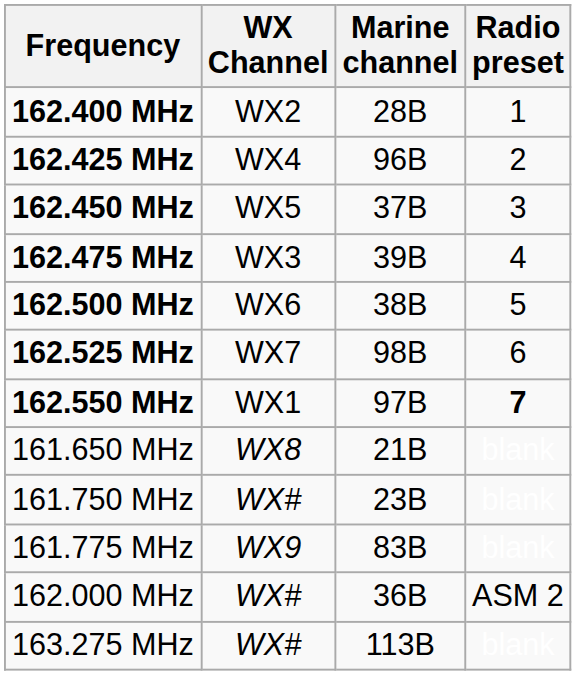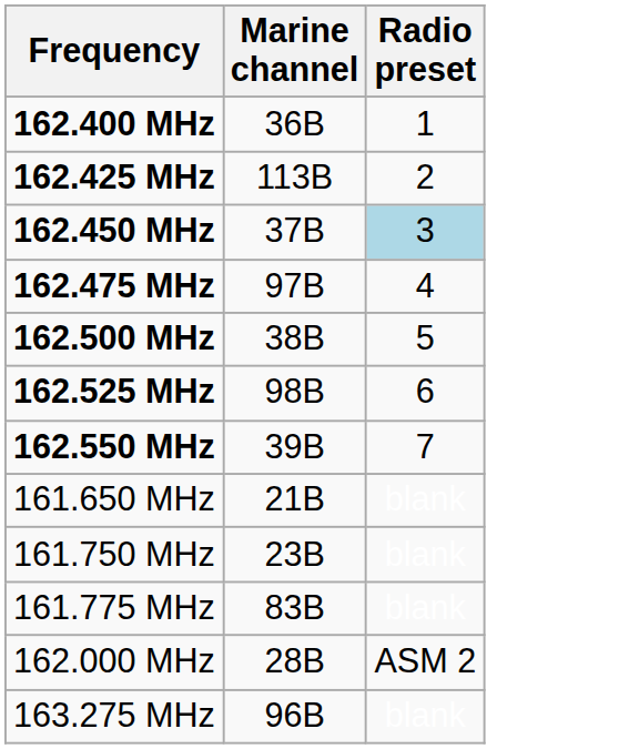- column: WX Channel | WX2 | WX4 | WX5 | WX3 | WX6 | WX7 | WX1 | WX8 | WX# | WX9 | WX# | WX#
162.400 MHz | Marine channel: 28B -> 36B
162.425 MHz | Marine channel: 96B -> 113B
162.450 MHz | Radio preset: no background -> lightblue background
162.475 MHz | Marine channel: 39B -> 97B
162.550 MHz | Marine channel: 97B -> 39B
162.550 MHz | Radio preset: bold -> normal
162.000 MHz | Marine channel: 36B -> 28B
163.275 MHz | Marine channel: 113B -> 96B
